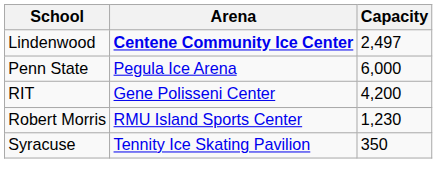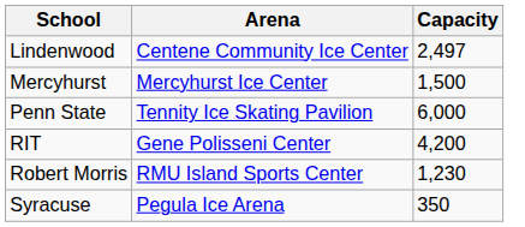Lindenwood | Arena: bold -> normal
+ row: Mercyhurst | Mercyhurst Ice Center | 1,500
Penn State | Arena: Pegula Ice Arena -> Tennity Ice Skating Pavilion
Syracuse | Arena: Tennity Ice Skating Pavilion -> Pegula Ice Arena
